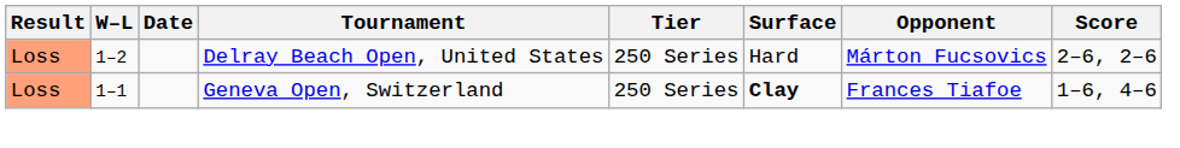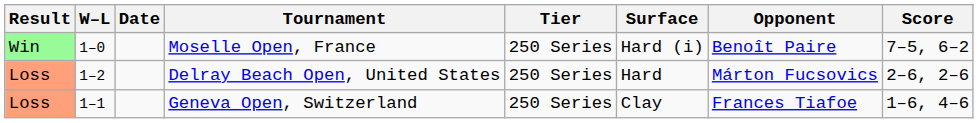+ row: Win | 1–0 | Moselle Open, France | 250 Series | Hard (i) | Benoît Paire | 7–5, 6–2
Geneva Open, Switzerland | Surface: bold -> normal
